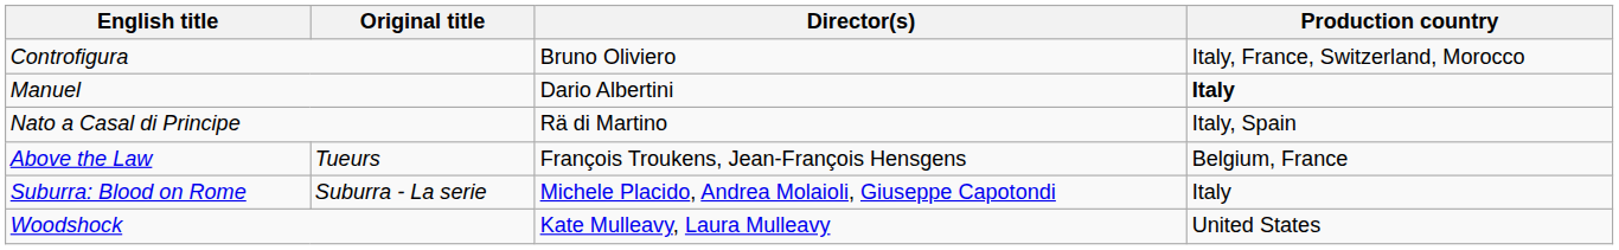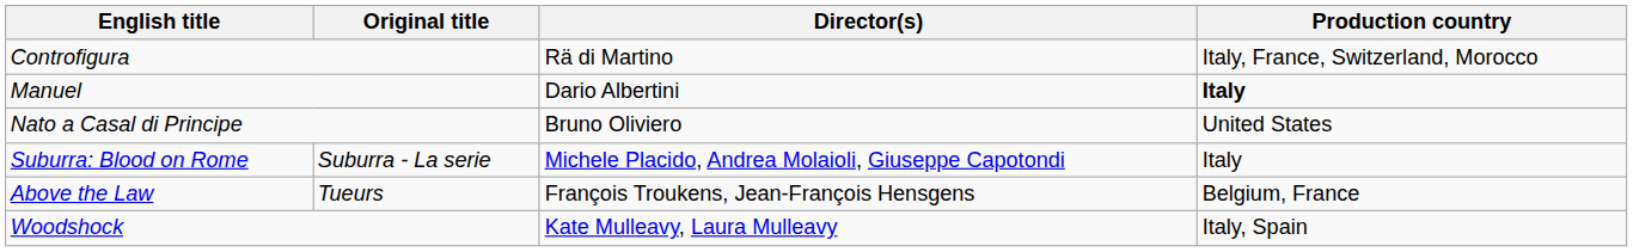Controfigura | Director(s): Bruno Oliviero -> Rä di Martino
Nato a Casal di Principe | Director(s): Rä di Martino -> Bruno Oliviero
Nato a Casal di Principe | Production country: Italy, Spain -> United States
rows swapped: Suburra: Blood on Rome <-> Above the Law
Woodshock | Production country: United States -> Italy, Spain
